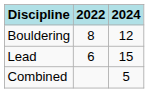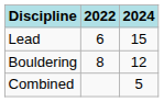rows swapped: Lead <-> Bouldering
